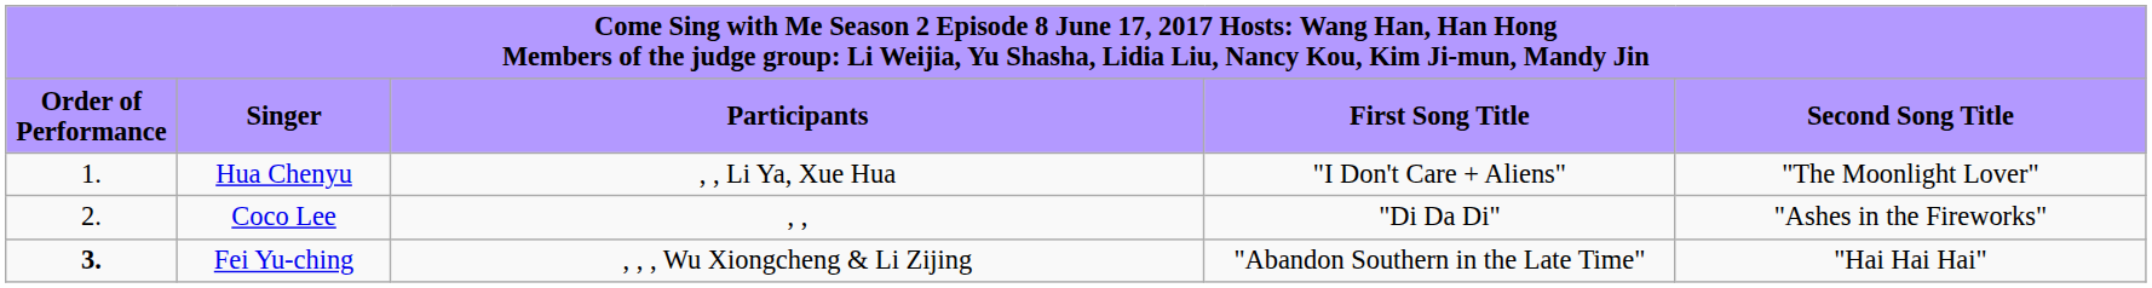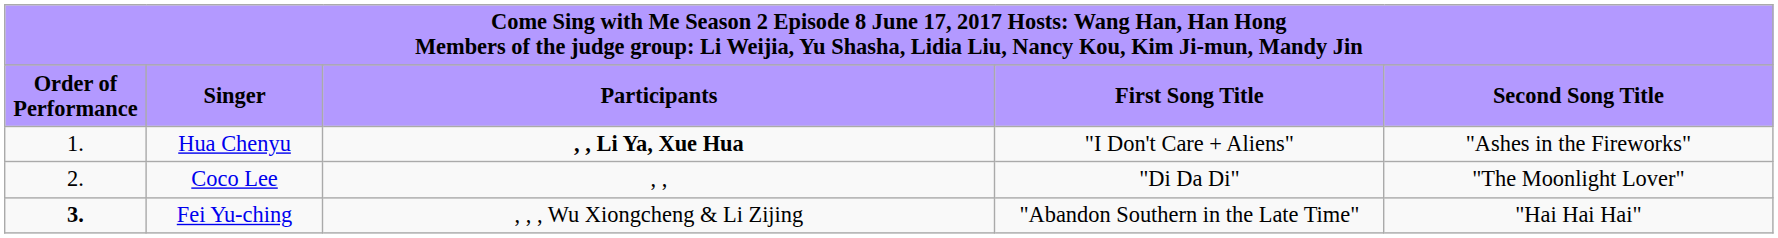Hua Chenyu | column 3: normal -> bold
Hua Chenyu | column 5: "The Moonlight Lover" -> "Ashes in the Fireworks"
Coco Lee | column 5: "Ashes in the Fireworks" -> "The Moonlight Lover"
